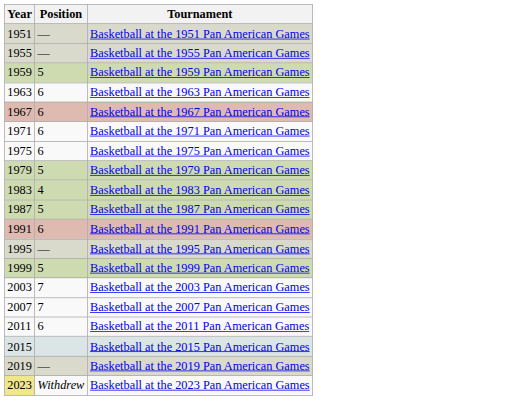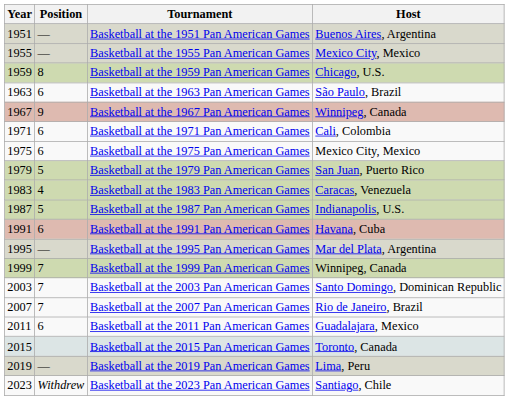+ column: Host | Buenos Aires, Argentina | Mexico City, Mexico | Chicago, U.S. | São Paulo, Brazil | Winnipeg, Canada | Cali, Colombia | Mexico City, Mexico | San Juan, Puerto Rico | Caracas, Venezuela | Indianapolis, U.S. | Havana, Cuba | Mar del Plata, Argentina | Winnipeg, Canada | Santo Domingo, Dominican Republic | Rio de Janeiro, Brazil | Guadalajara, Mexico | Toronto, Canada | Lima, Peru | Santiago, Chile
Basketball at the 1959 Pan American Games | Position: 5 -> 8
Basketball at the 1967 Pan American Games | Position: 6 -> 9
Basketball at the 1999 Pan American Games | Position: 5 -> 7
Basketball at the 2023 Pan American Games | Year: khaki background -> no background
